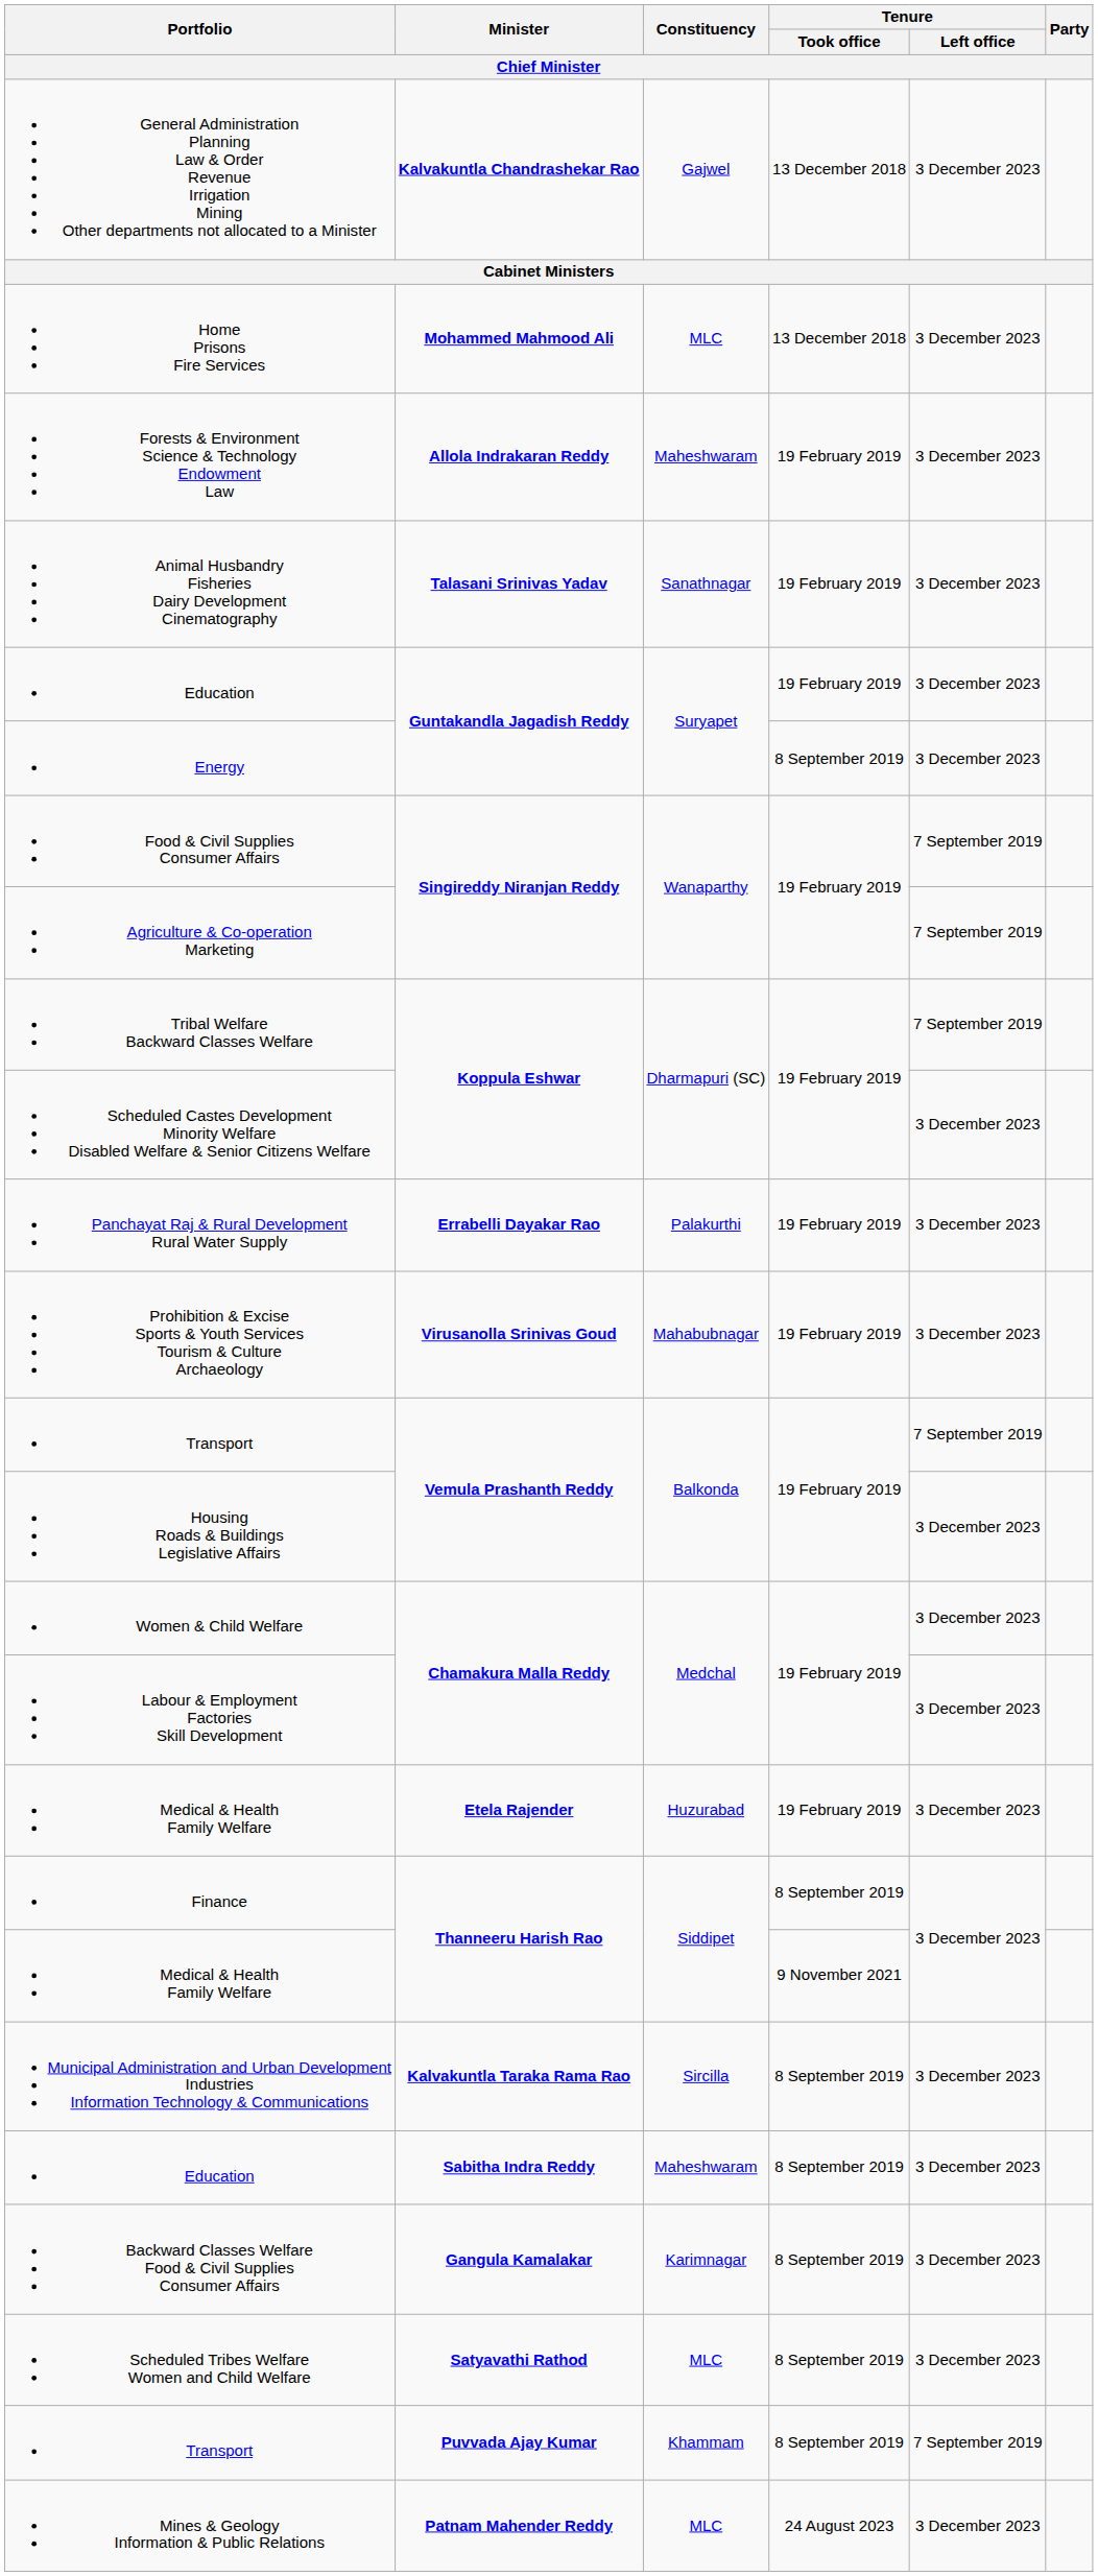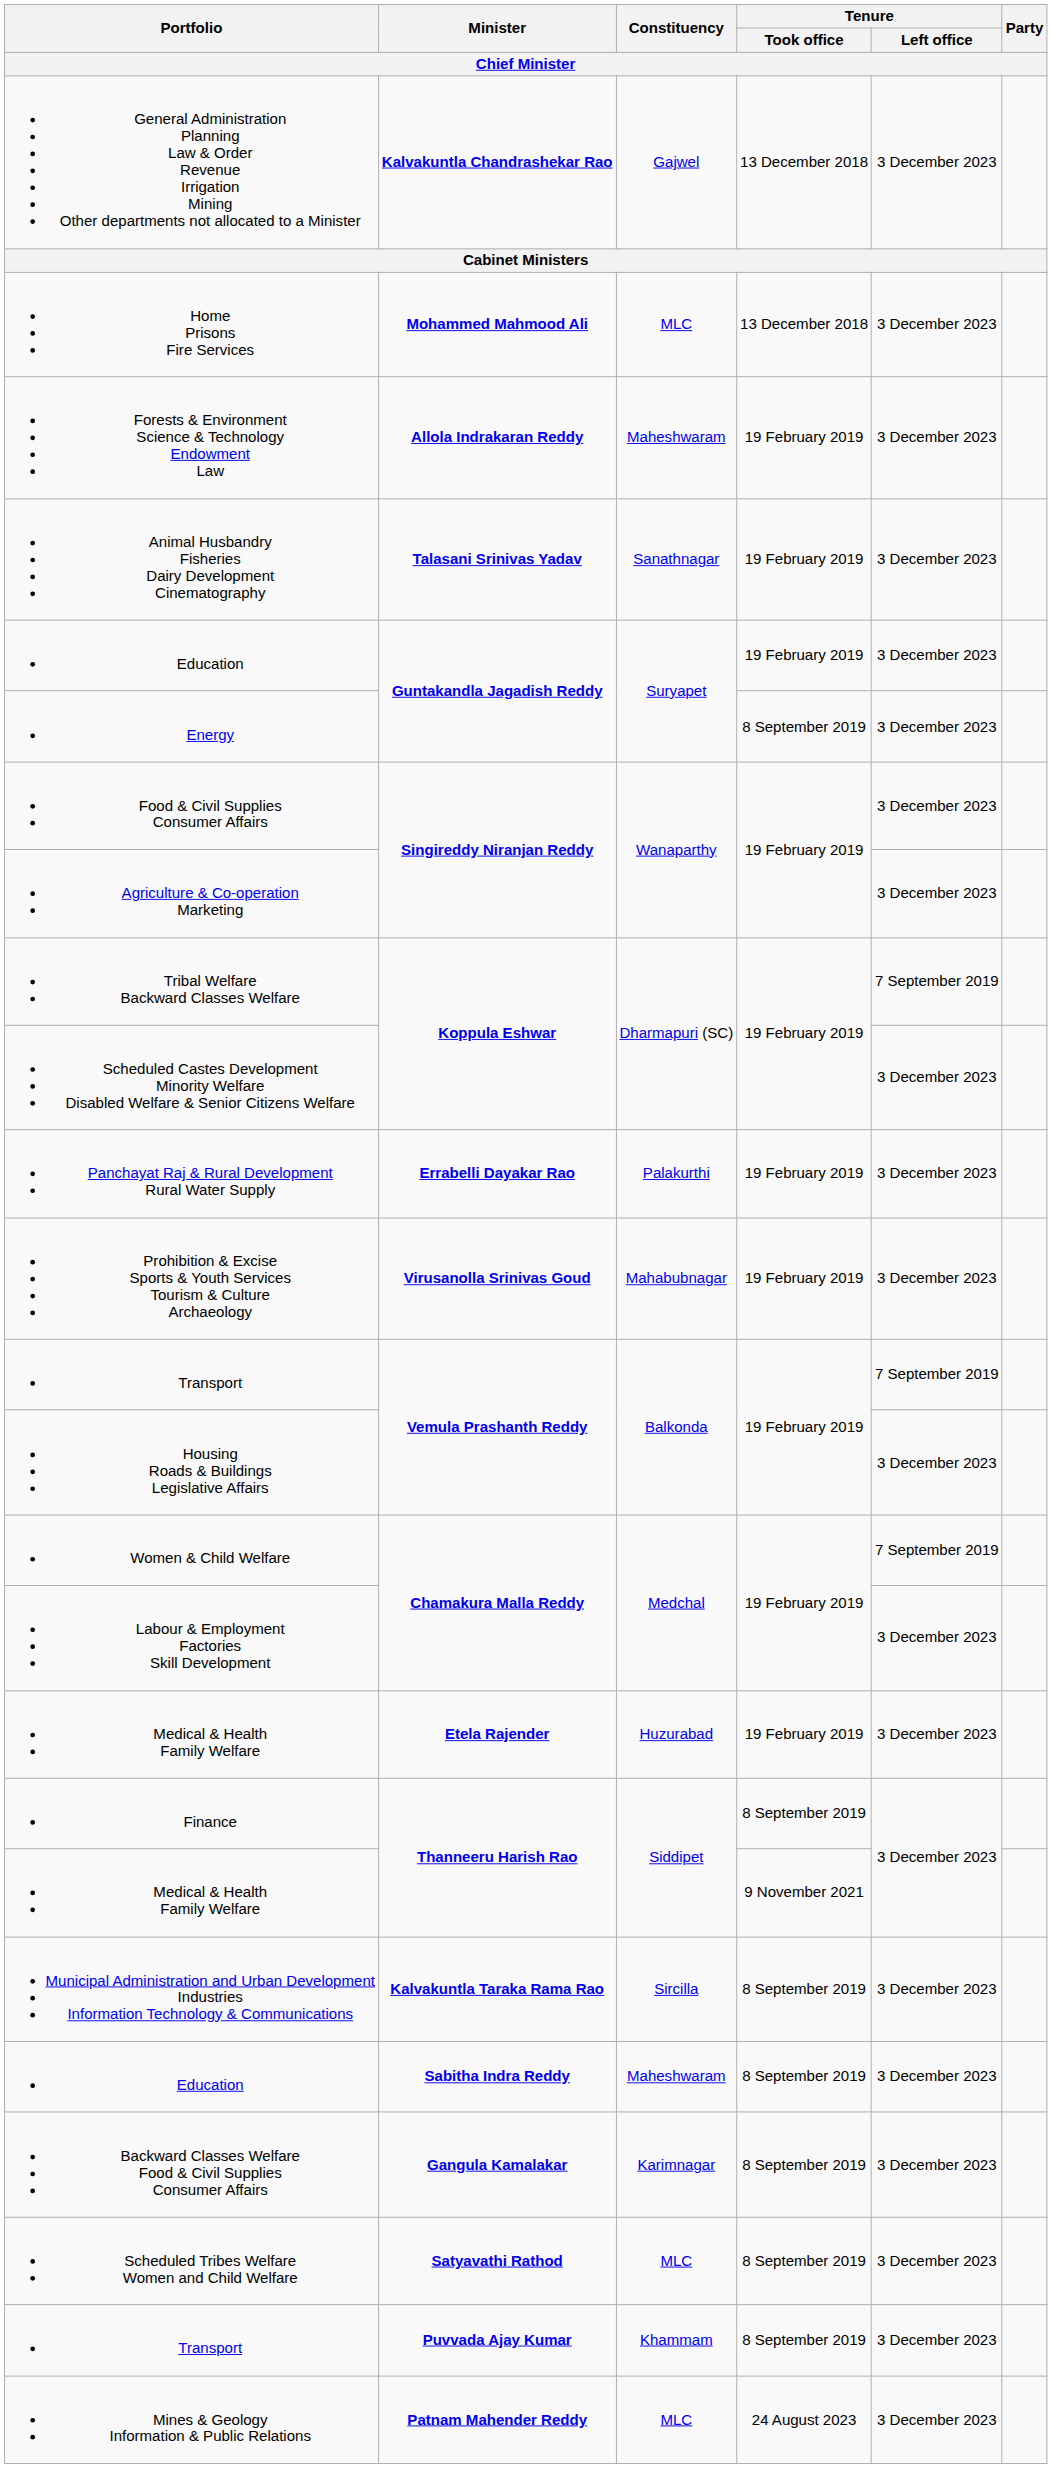Food & Civil Supplies Consumer Affairs | Tenure / Left office: 7 September 2019 -> 3 December 2023
Agriculture & Co-operation Marketing | Tenure / Left office: 7 September 2019 -> 3 December 2023
Women & Child Welfare | Tenure / Left office: 3 December 2023 -> 7 September 2019
Transport / Puvvada Ajay Kumar | Tenure / Left office: 7 September 2019 -> 3 December 2023
